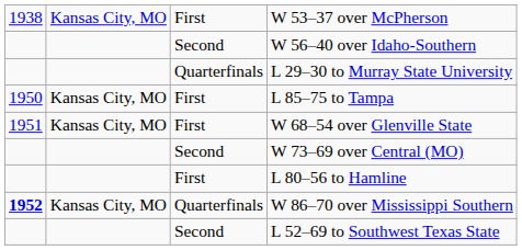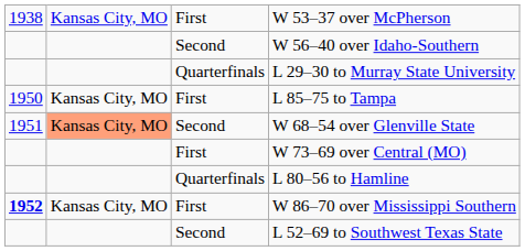W 68–54 over Glenville State | column 2: no background -> lightsalmon background
W 68–54 over Glenville State | column 3: First -> Second
W 73–69 over Central (MO) | column 3: Second -> First
L 80–56 to Hamline | column 3: First -> Quarterfinals
W 86–70 over Mississippi Southern | column 3: Quarterfinals -> First
